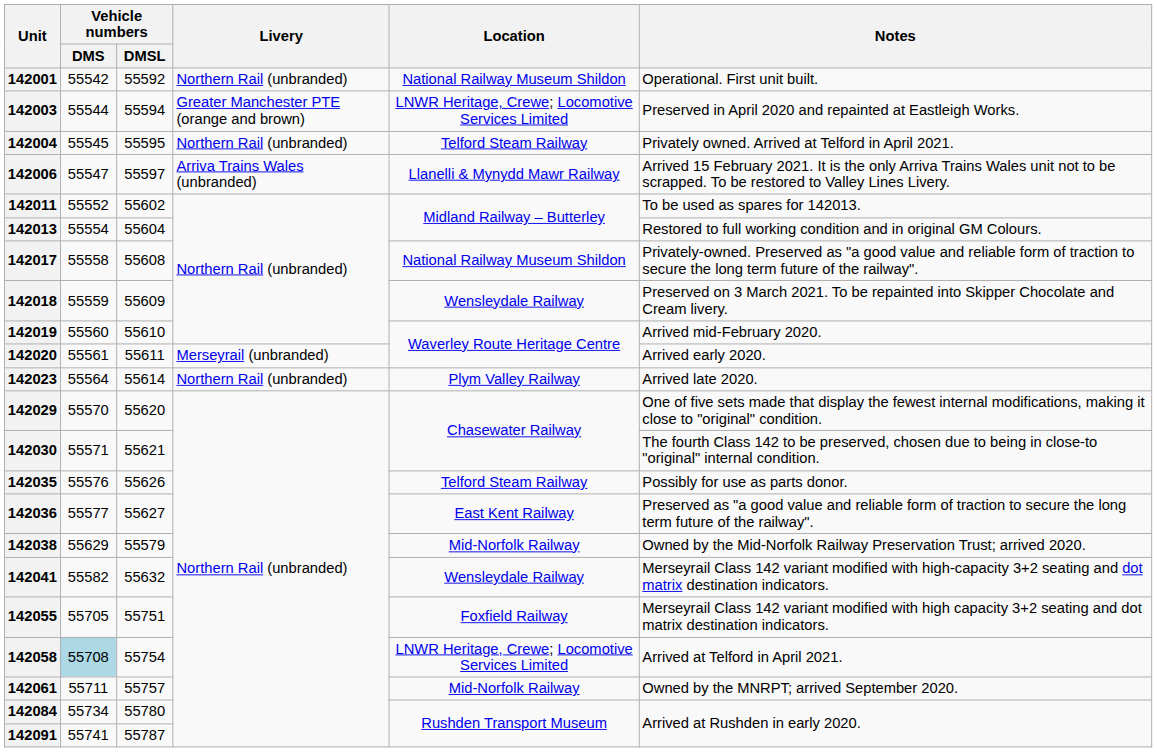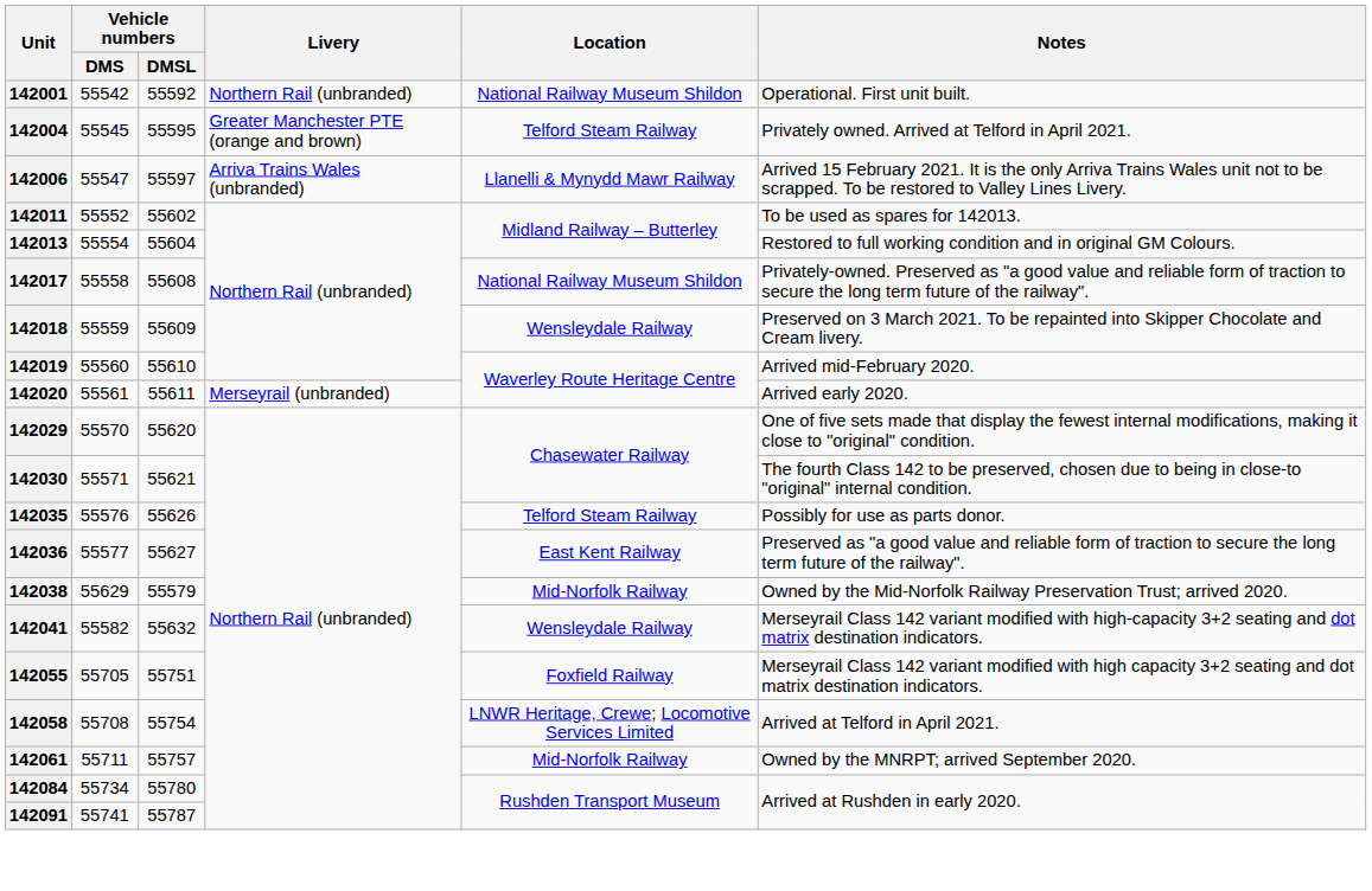- row: 142003 | 55544 | 55594 | Greater Manchester PTE (orange and brown) | LNWR Heritage, Crewe; Locomotive Services Limited | Preserved in April 2020 and repainted at Eastleigh Works.
142004 | Livery: Northern Rail (unbranded) -> Greater Manchester PTE (orange and brown)
- row: 142023 | 55564 | 55614 | Northern Rail (unbranded) | Plym Valley Railway | Arrived late 2020.
142058 | Vehicle numbers / DMS: lightblue background -> no background
